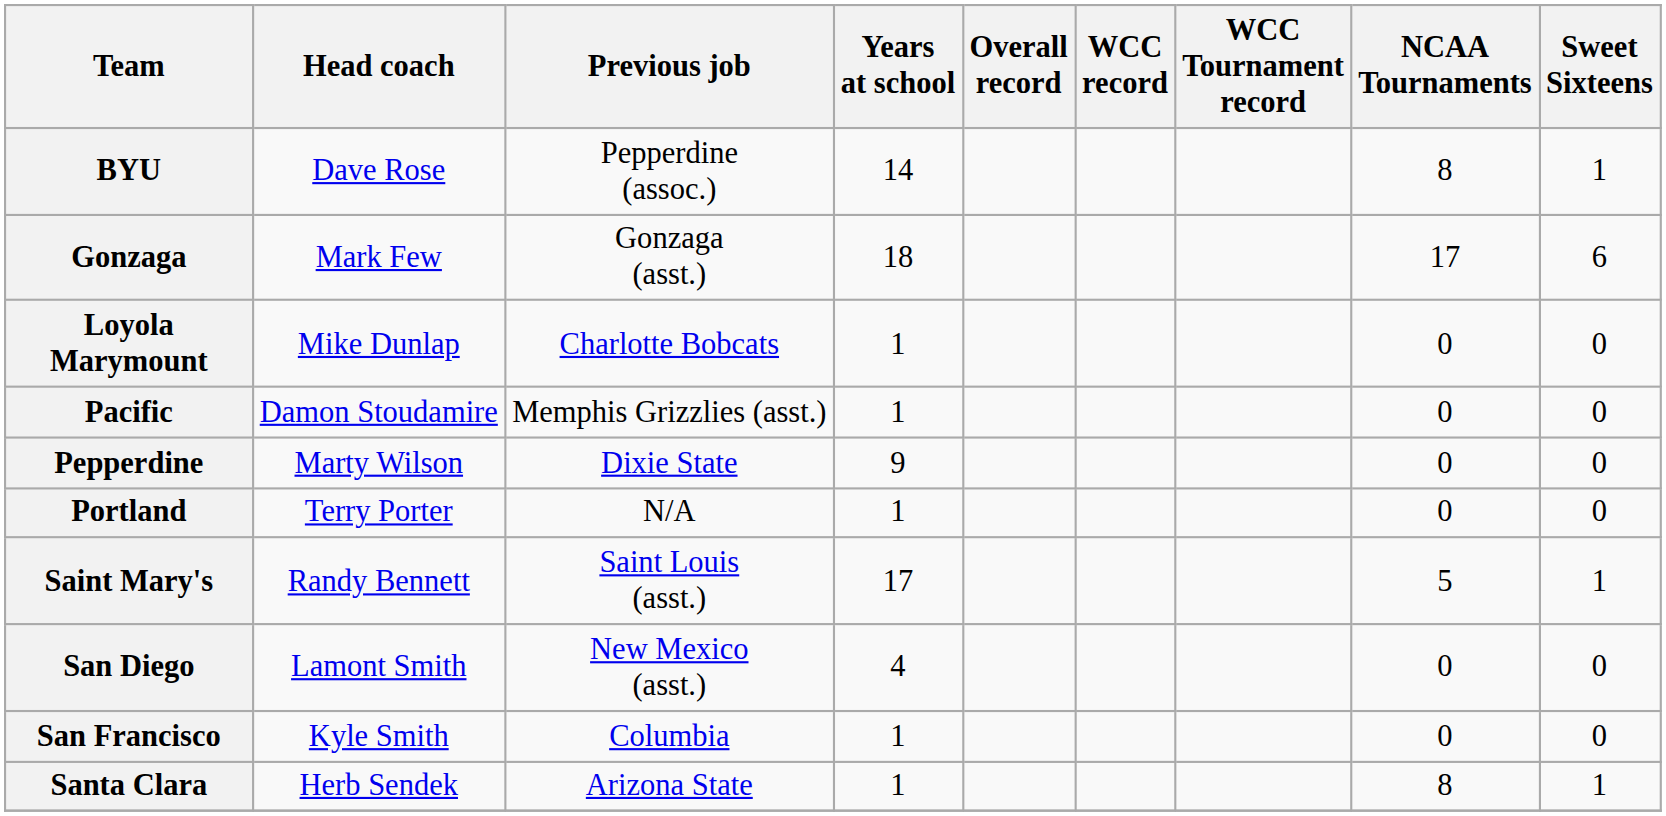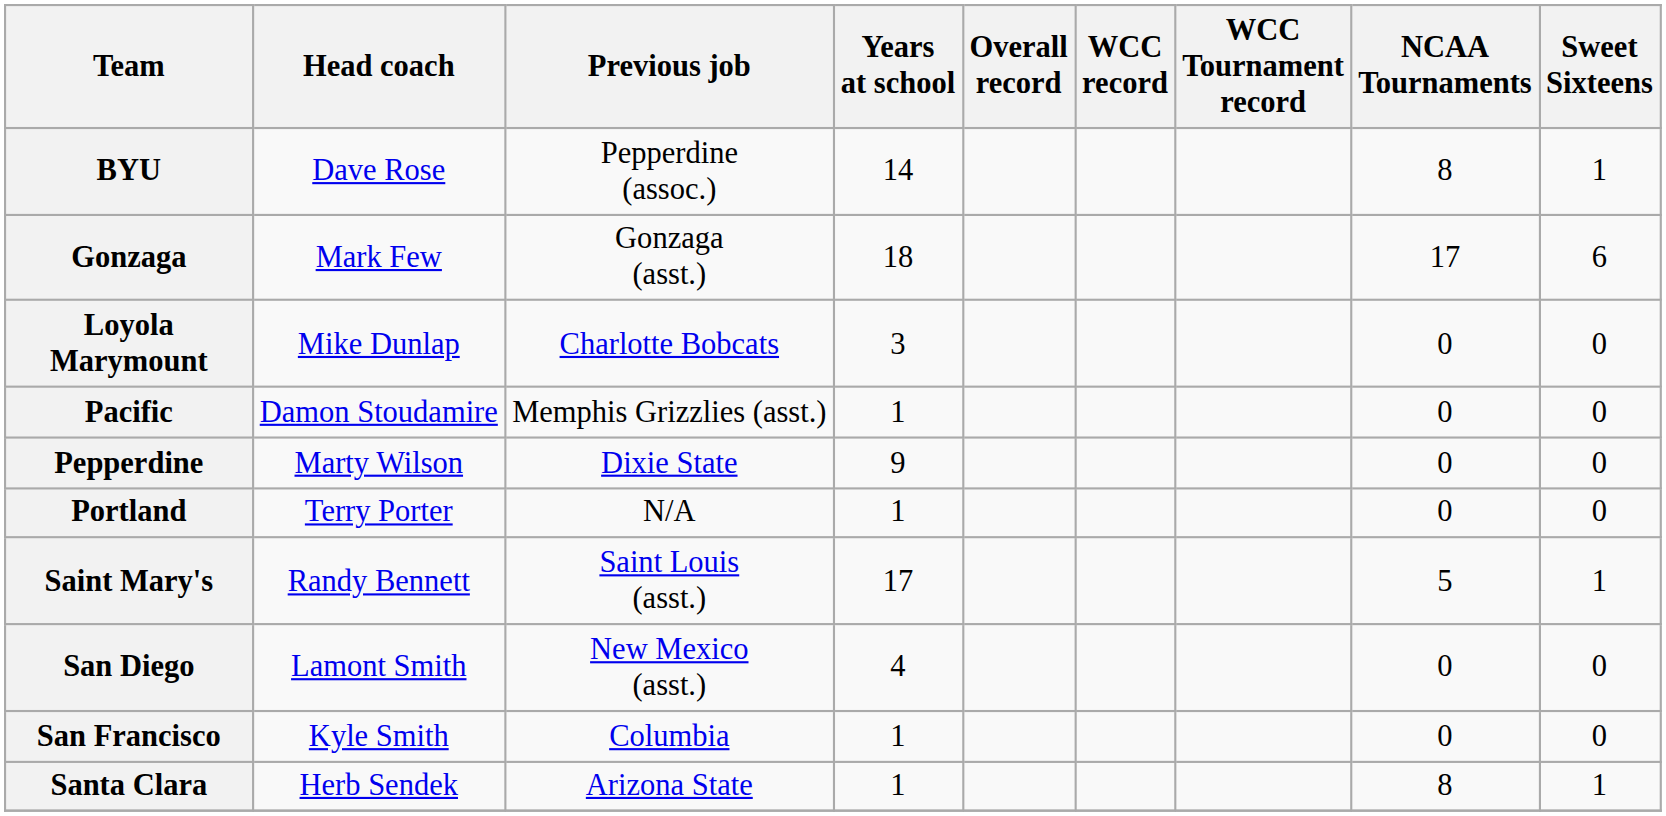Loyola Marymount | Years at school: 1 -> 3
